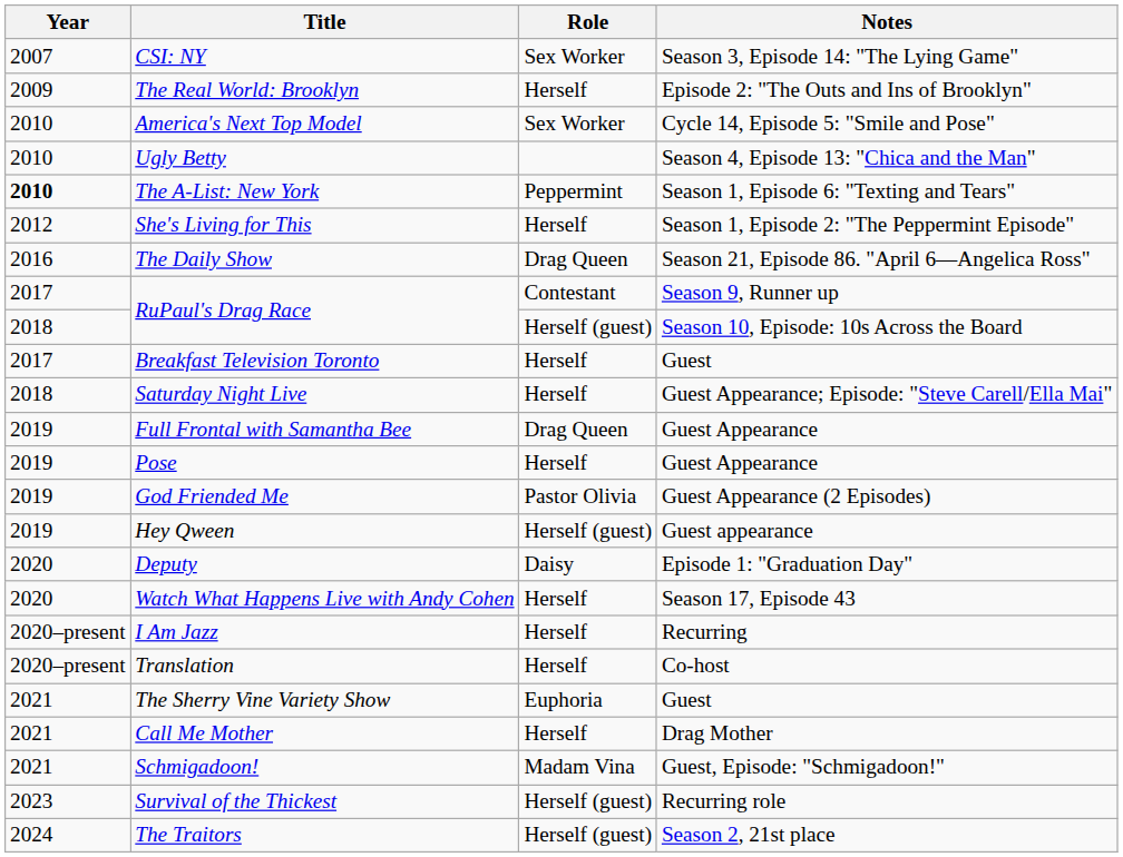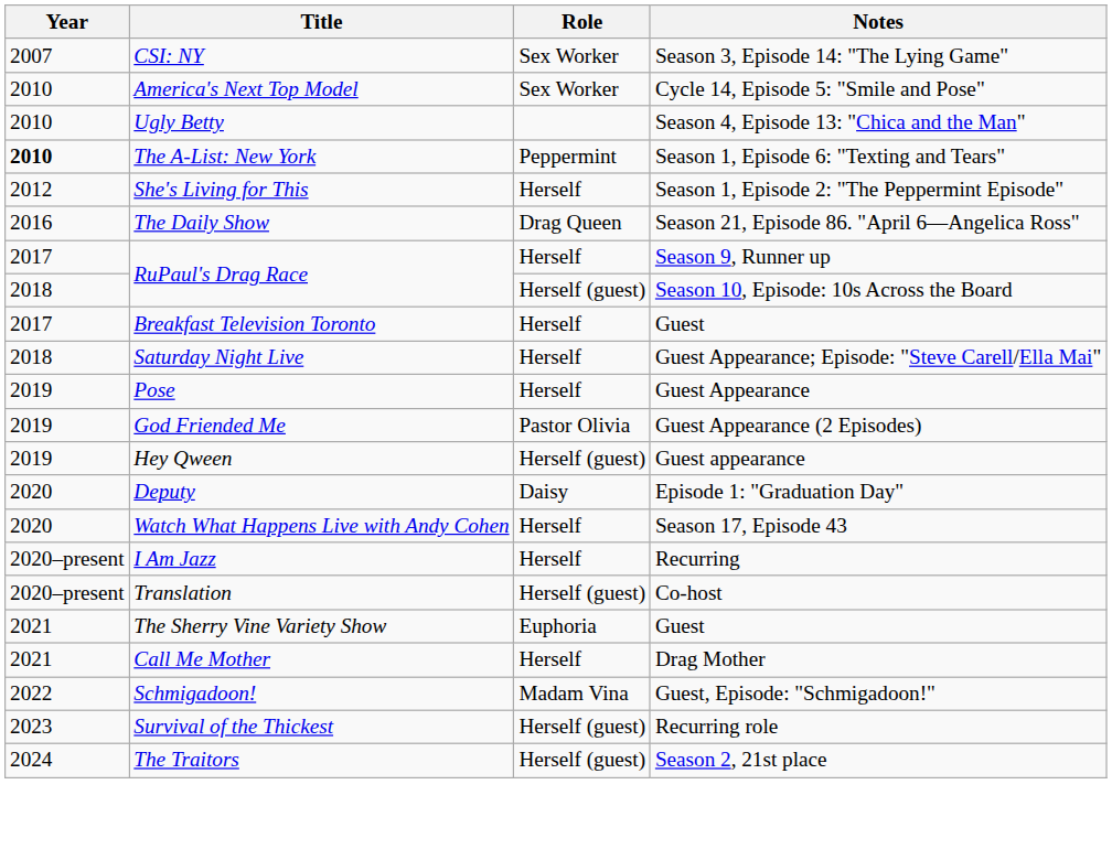- row: 2009 | The Real World: Brooklyn | Herself | Episode 2: "The Outs and Ins of Brooklyn"
RuPaul's Drag Race / Season 9, Runner up | Role: Contestant -> Herself
- row: 2019 | Full Frontal with Samantha Bee | Drag Queen | Guest Appearance
Translation | Role: Herself -> Herself (guest)
Schmigadoon! | Year: 2021 -> 2022
